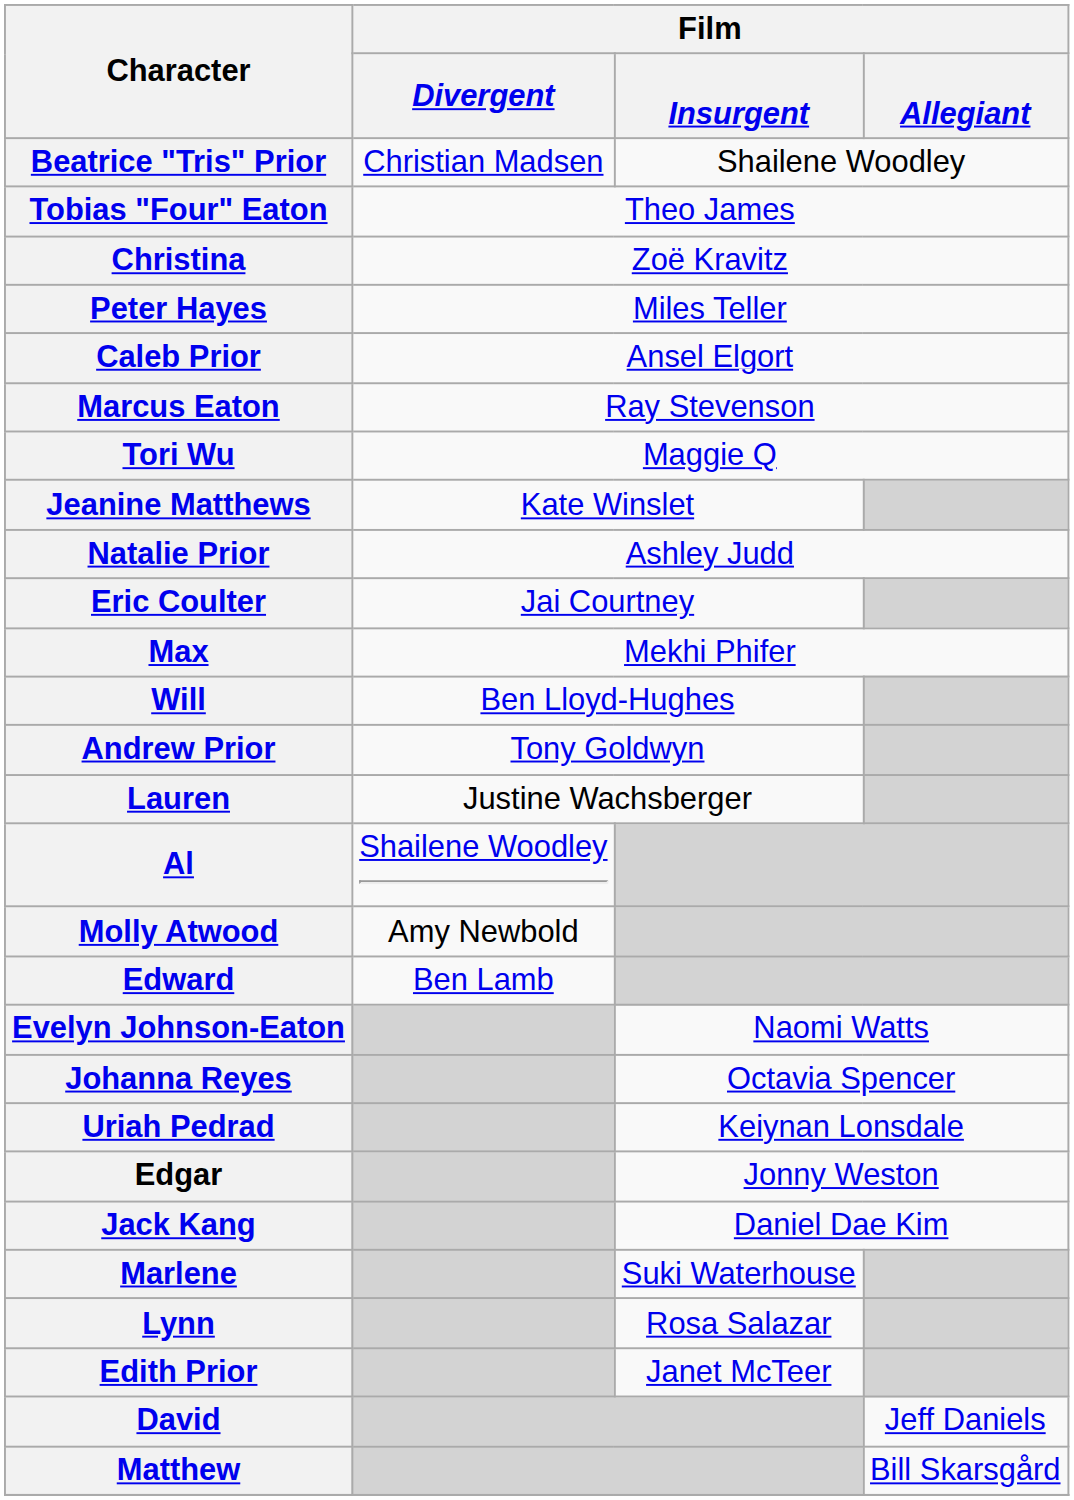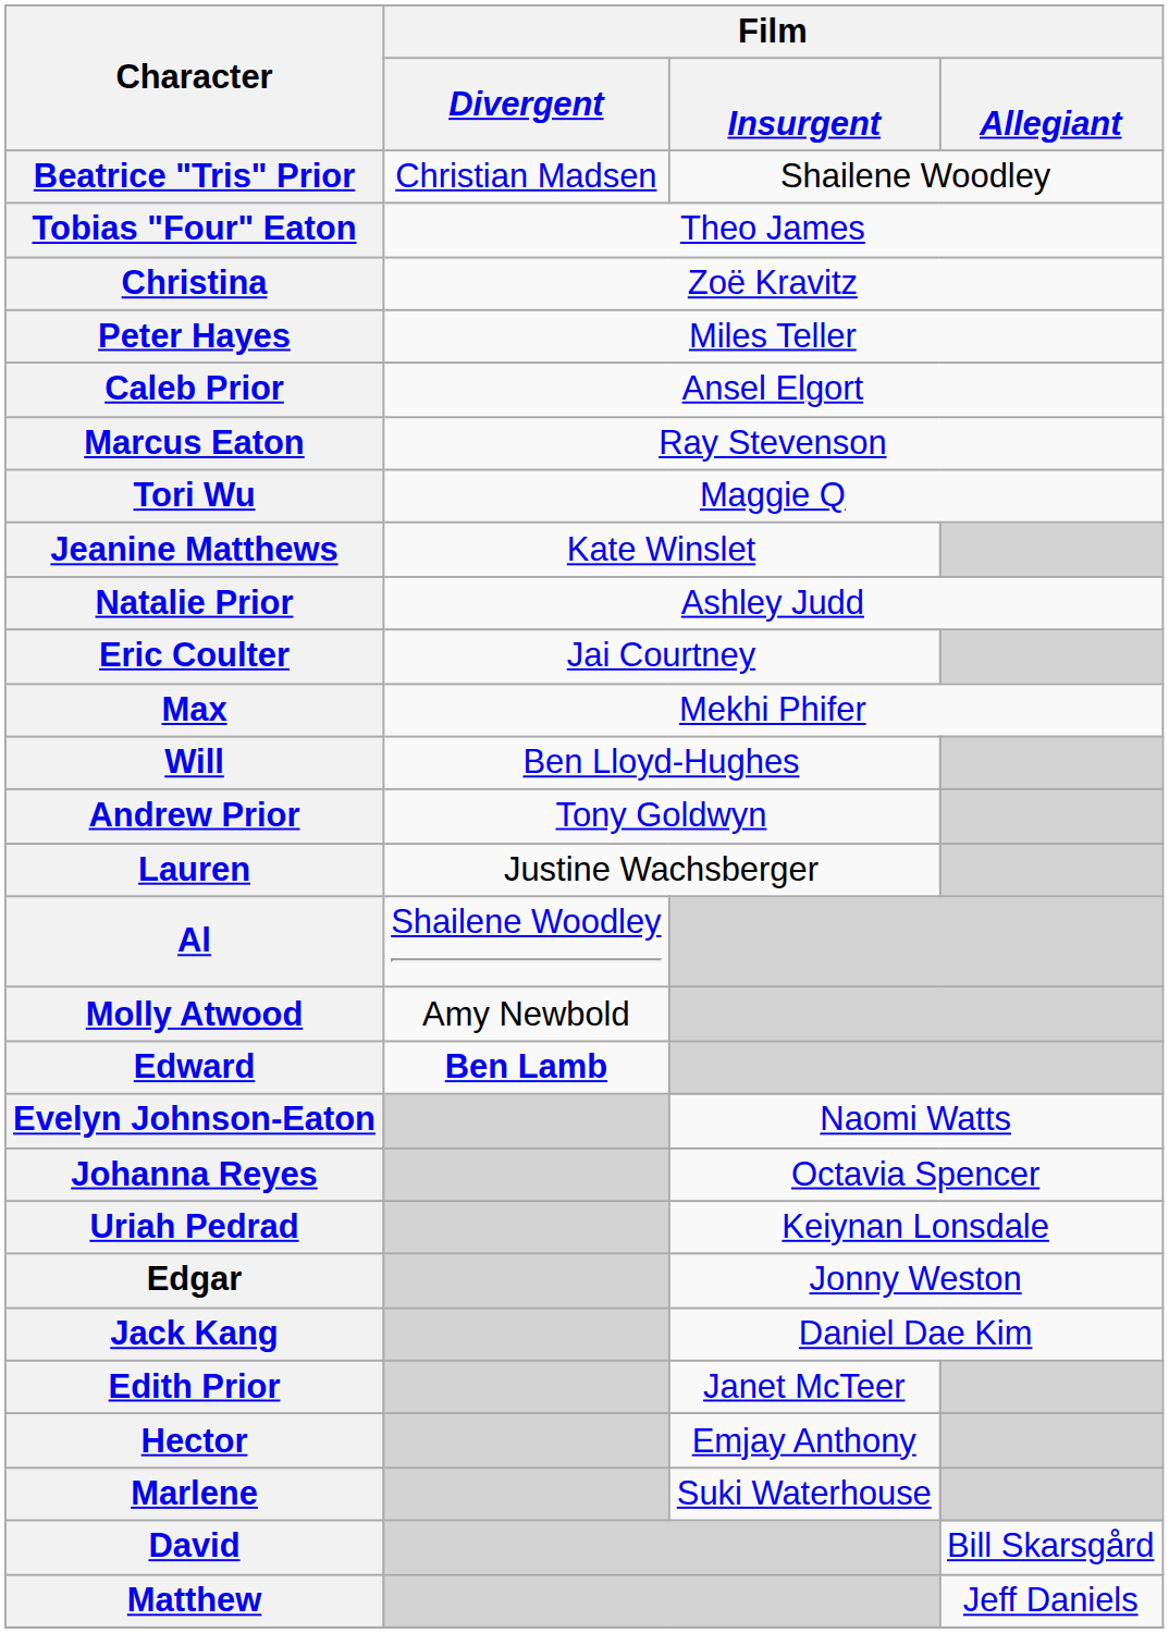Edward | Film / Divergent: normal -> bold
rows swapped: Marlene <-> Edith Prior
- row: Lynn | Rosa Salazar
+ row: Hector | Emjay Anthony
David | Film / Allegiant: Jeff Daniels -> Bill Skarsgård
Matthew | Film / Allegiant: Bill Skarsgård -> Jeff Daniels
